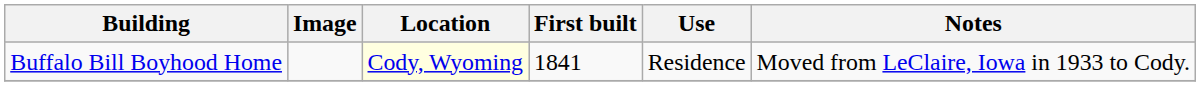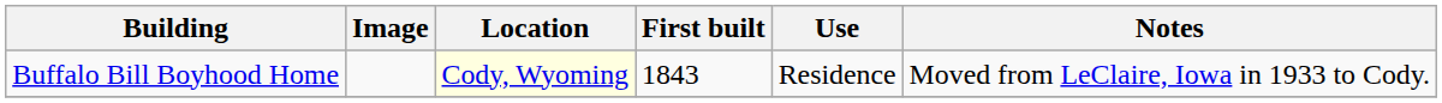Buffalo Bill Boyhood Home | First built: 1841 -> 1843
